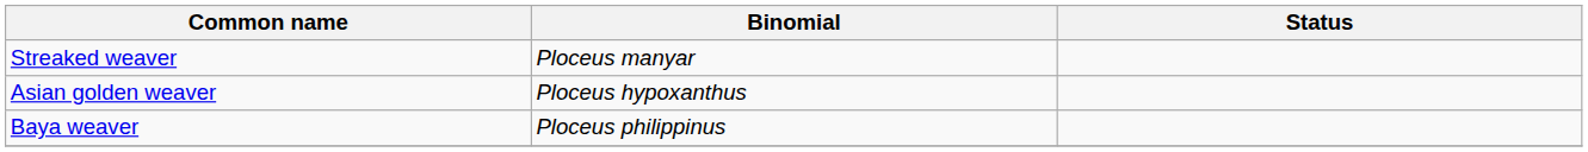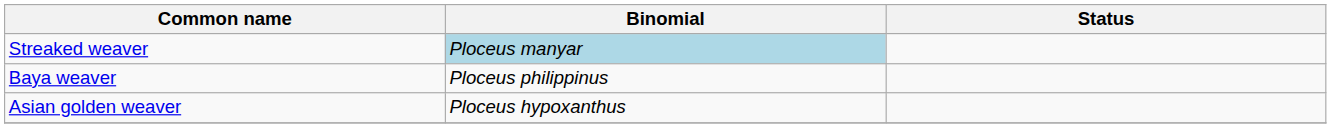Streaked weaver | Binomial: no background -> lightblue background
rows swapped: Baya weaver <-> Asian golden weaver
